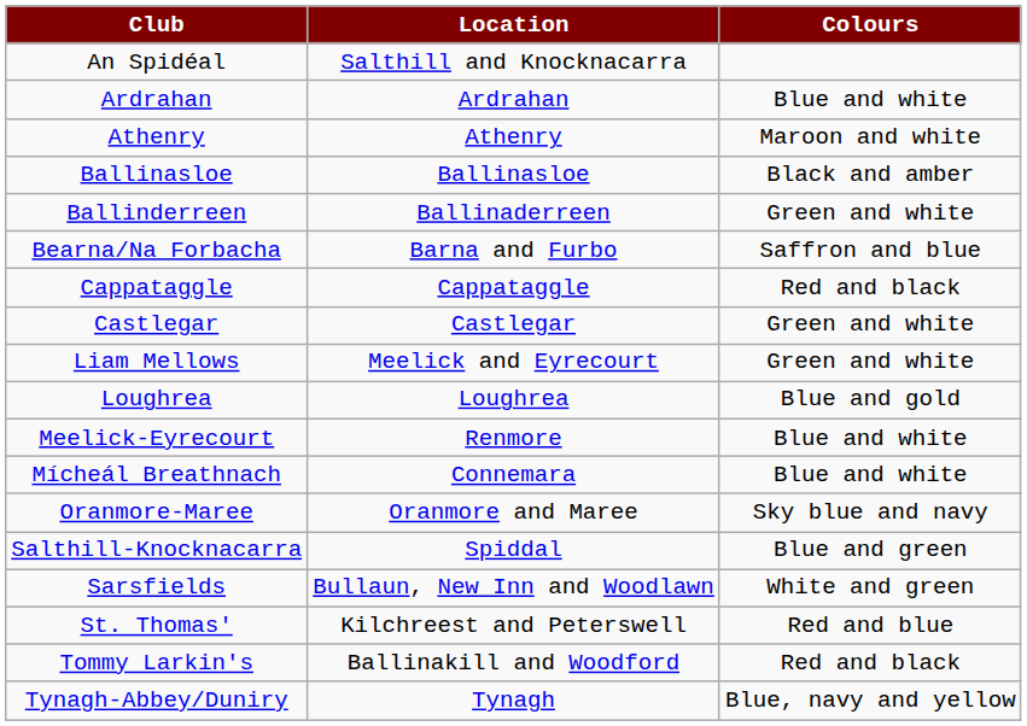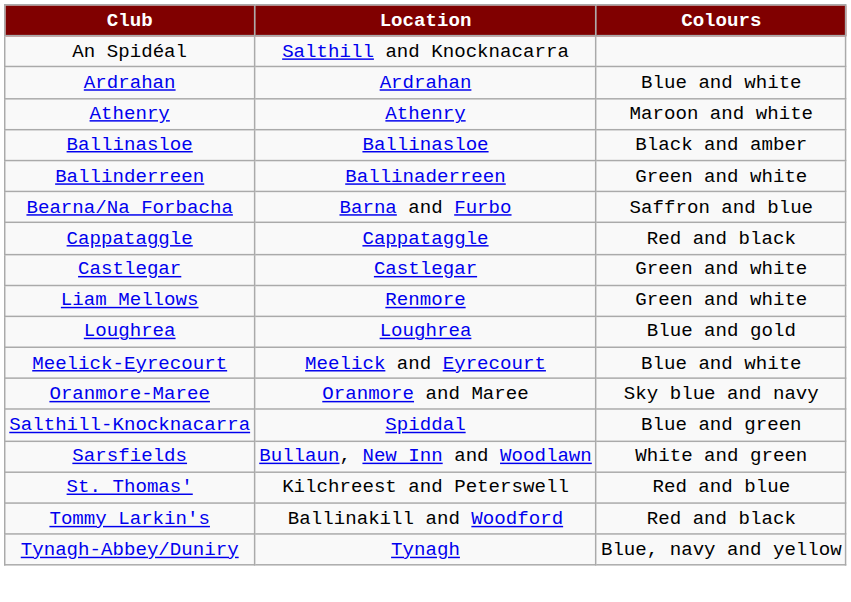Liam Mellows | Location: Meelick and Eyrecourt -> Renmore
Meelick-Eyrecourt | Location: Renmore -> Meelick and Eyrecourt
- row: Mícheál Breathnach | Connemara | Blue and white
